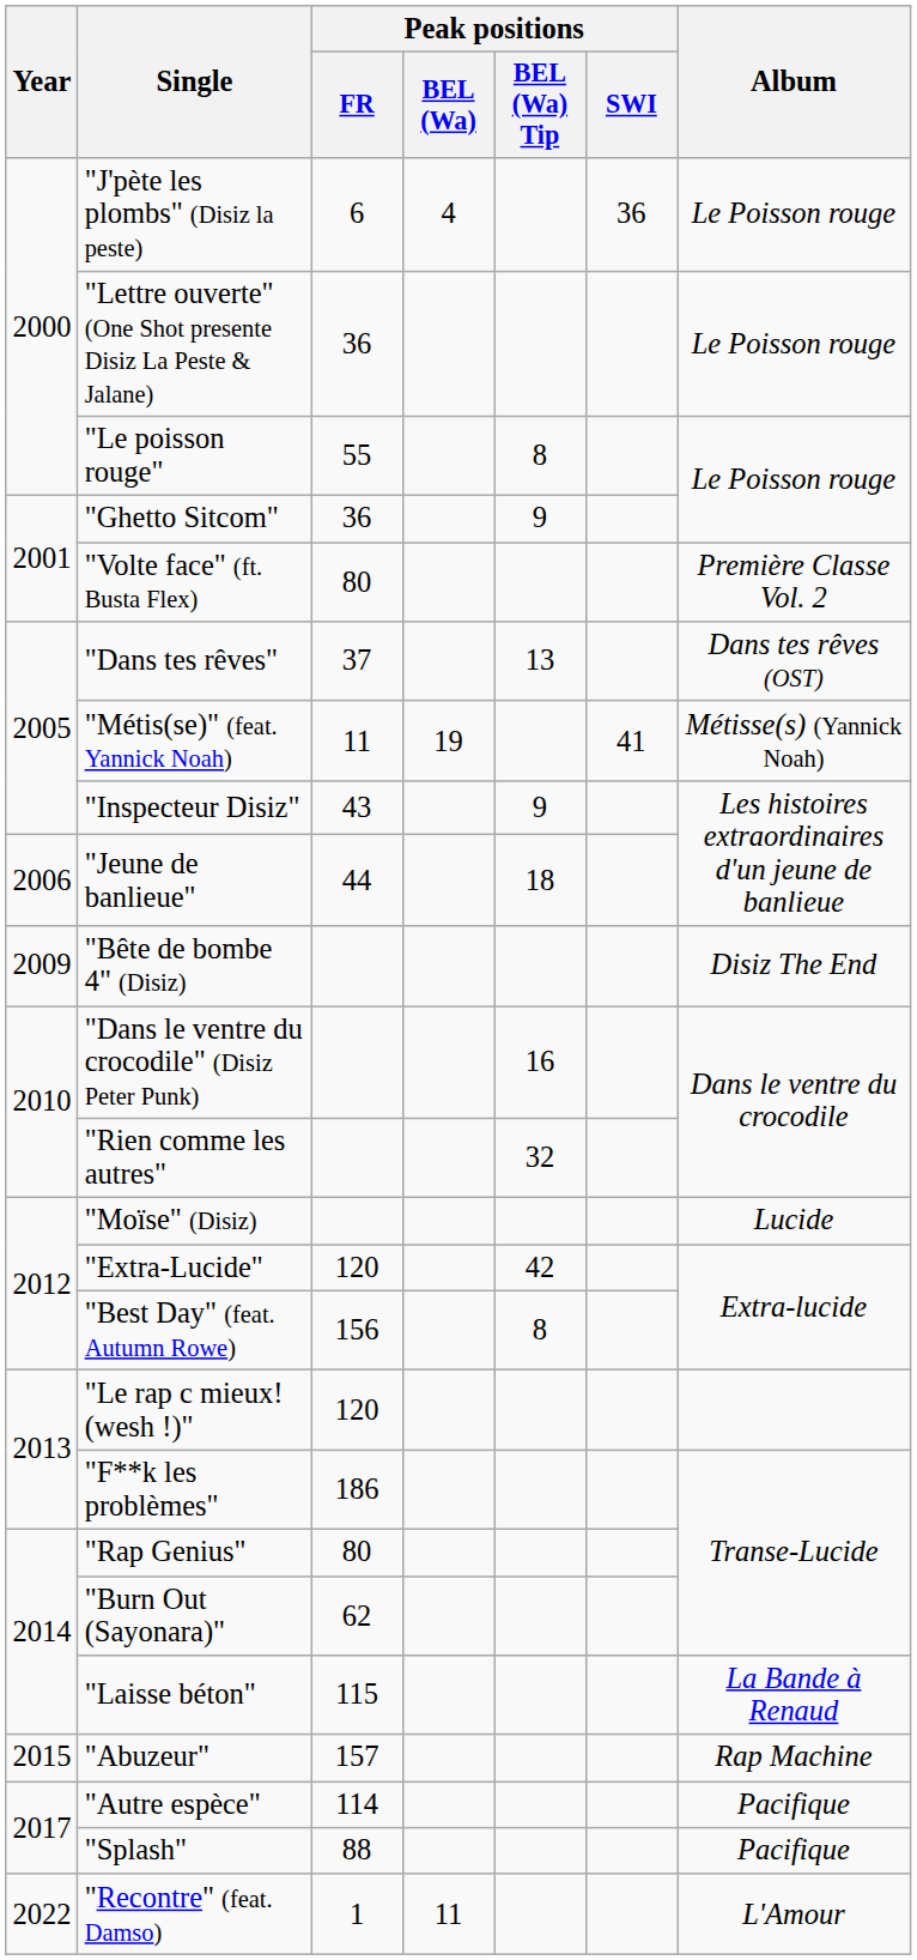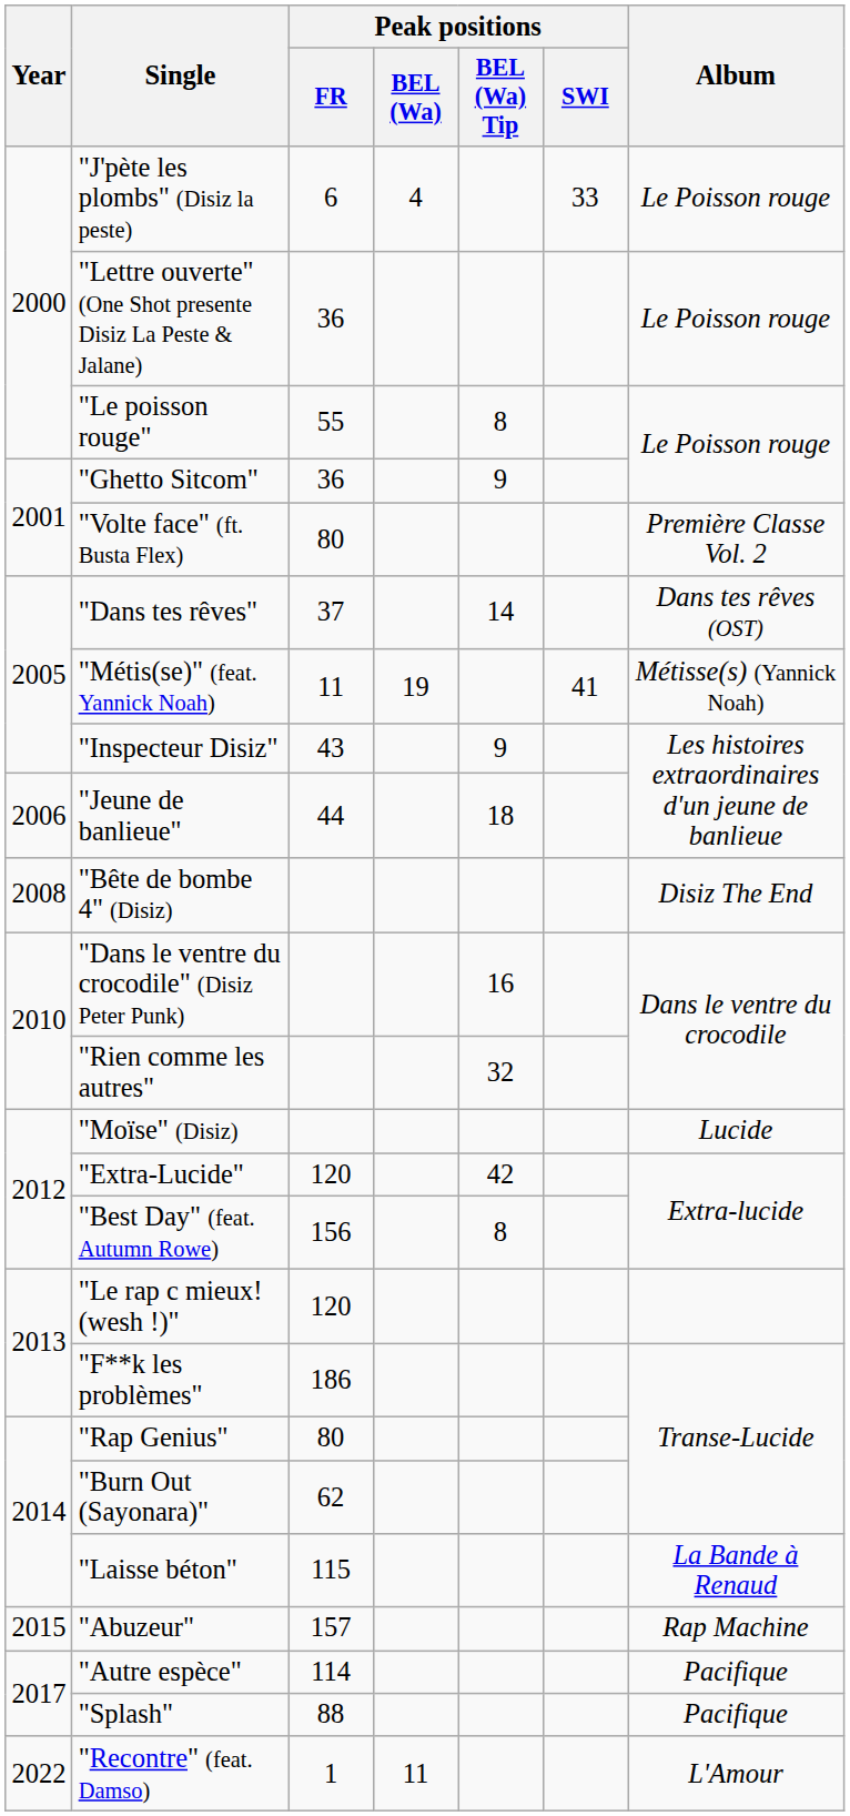"J'pète les plombs" (Disiz la peste) | Peak positions / SWI: 36 -> 33
"Dans tes rêves" | Peak positions / BEL (Wa) Tip: 13 -> 14
"Bête de bombe 4" (Disiz) | Year: 2009 -> 2008
